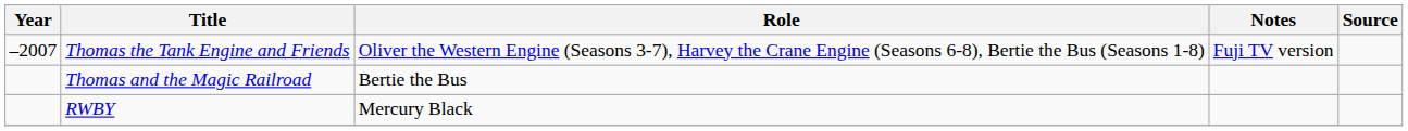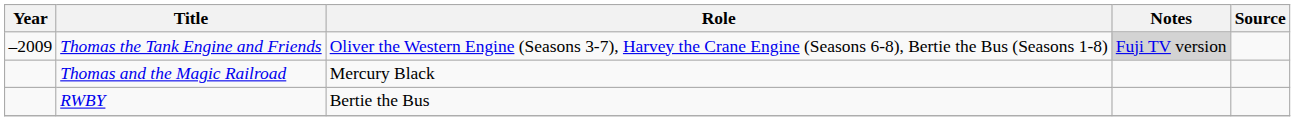Thomas the Tank Engine and Friends | Year: –2007 -> –2009
Thomas the Tank Engine and Friends | Notes: no background -> lightgrey background
Thomas and the Magic Railroad | Role: Bertie the Bus -> Mercury Black
RWBY | Role: Mercury Black -> Bertie the Bus
